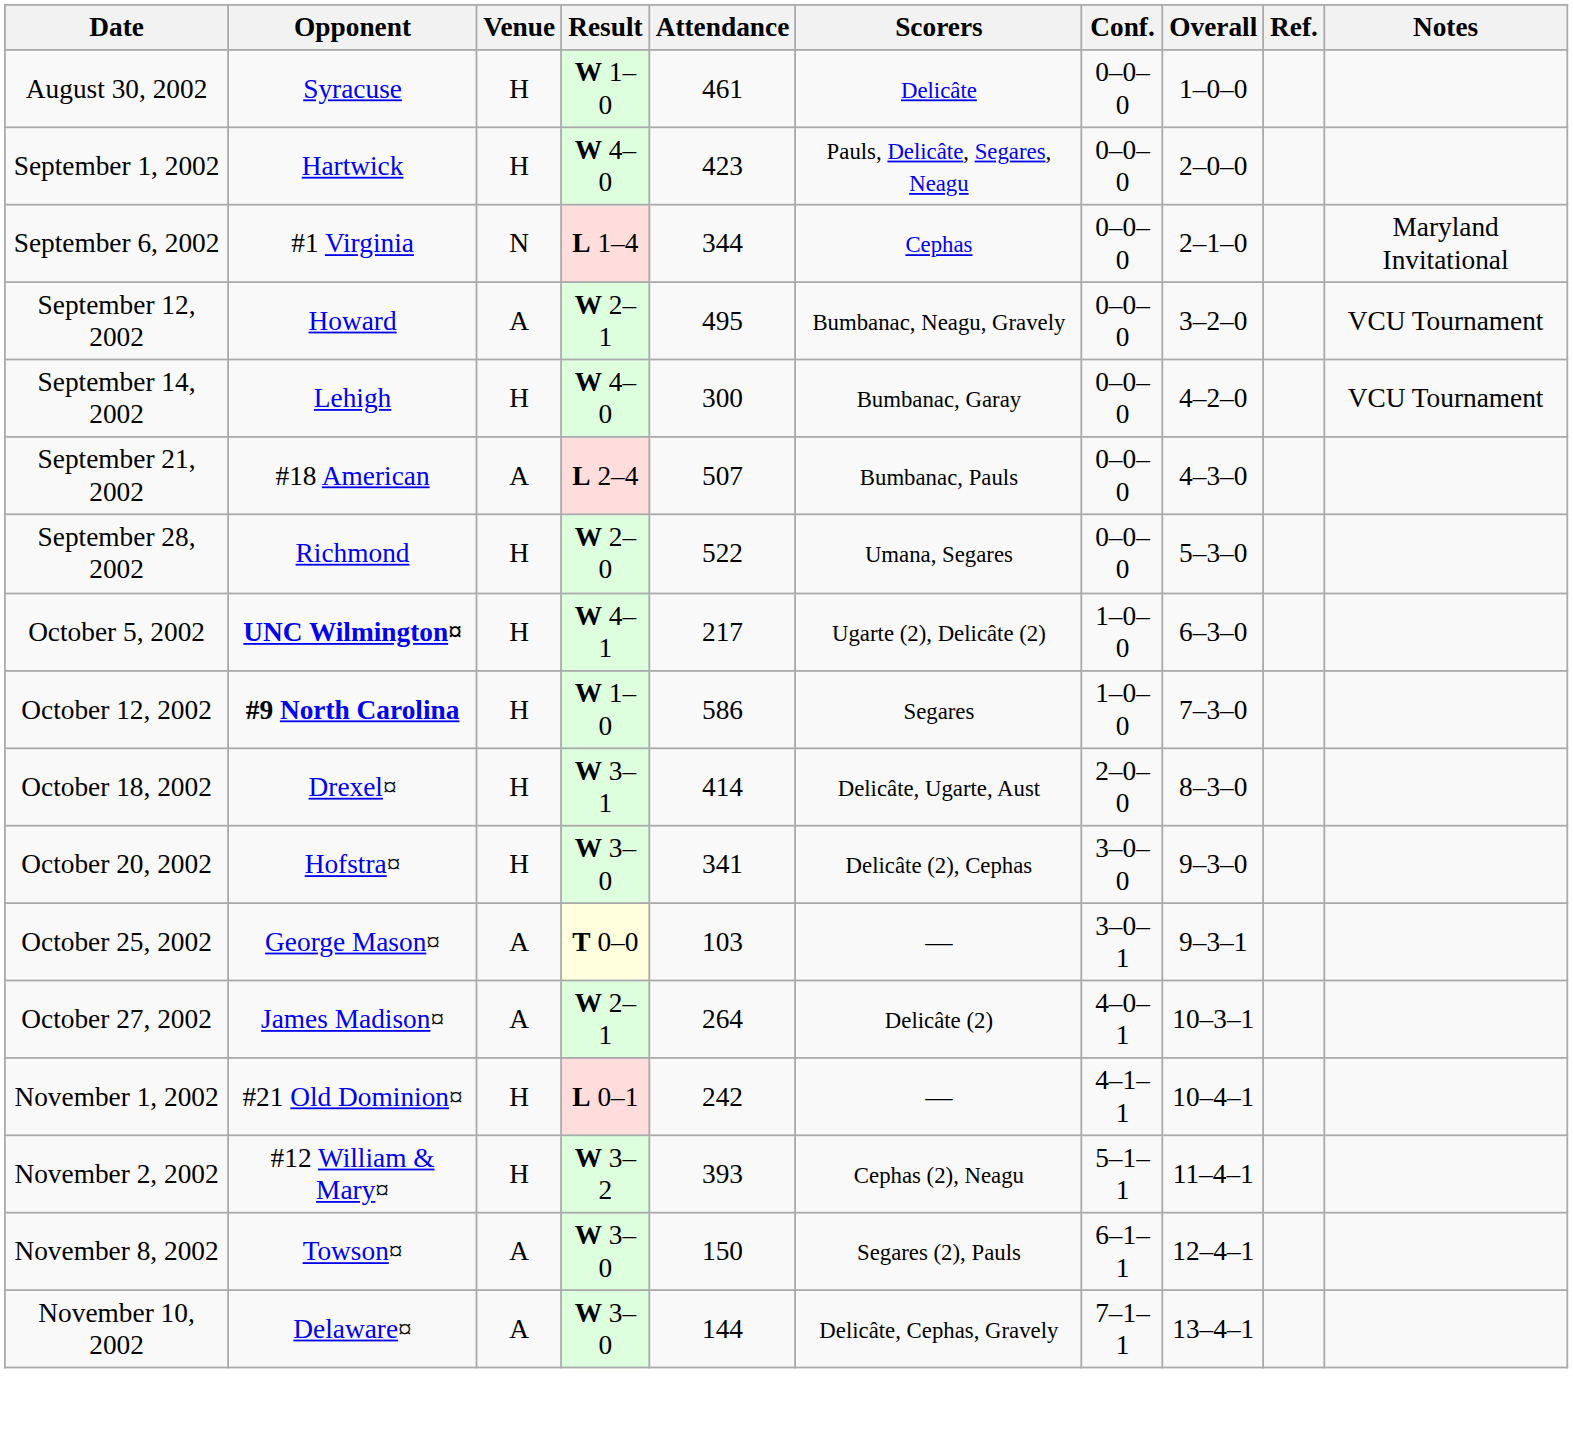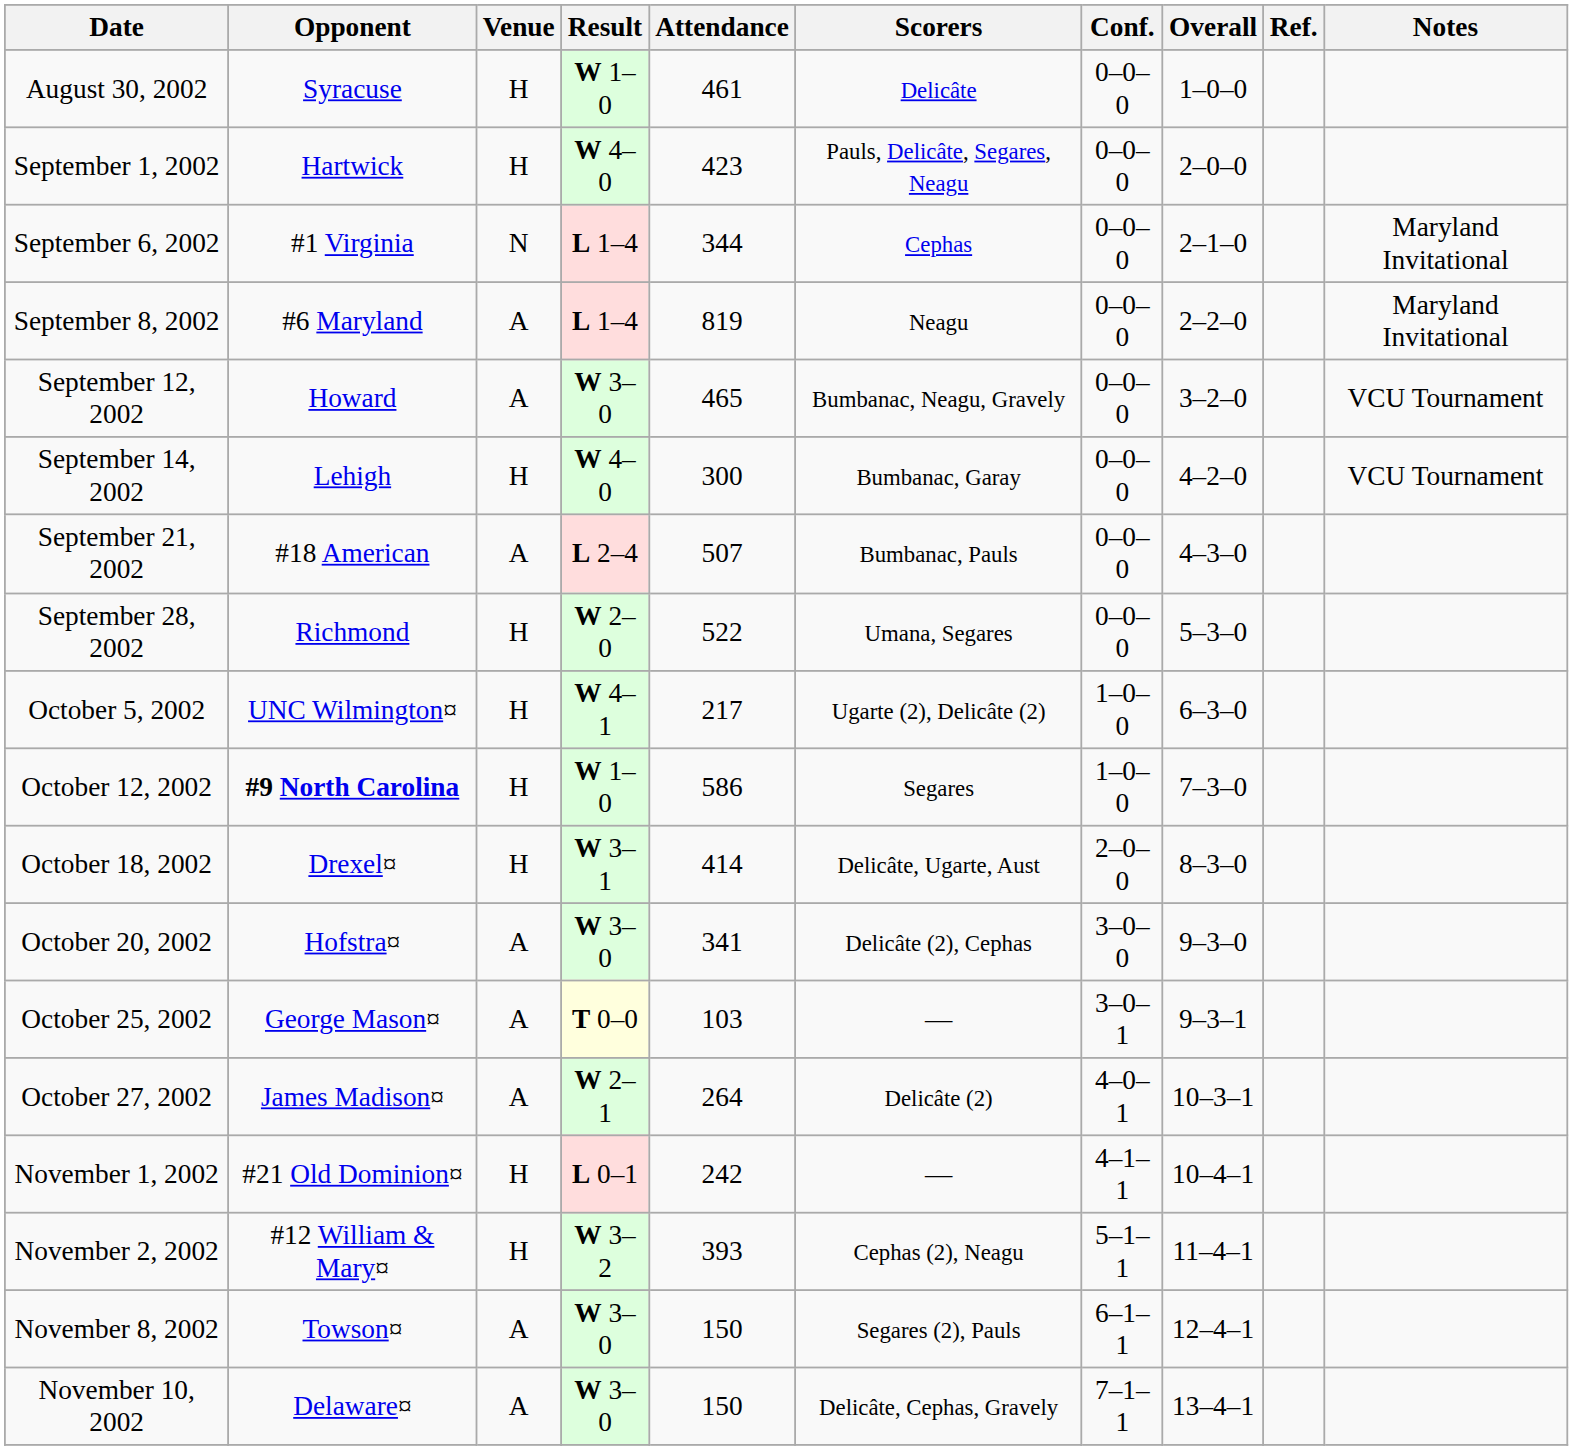+ row: September 8, 2002 | #6 Maryland | A | L 1–4 | 819 | Neagu | 0–0–0 | 2–2–0 | Maryland Invitational
September 12, 2002 | Result: W 2–1 -> W 3–0
September 12, 2002 | Attendance: 495 -> 465
October 5, 2002 | Opponent: bold -> normal
October 20, 2002 | Venue: H -> A
November 10, 2002 | Attendance: 144 -> 150
